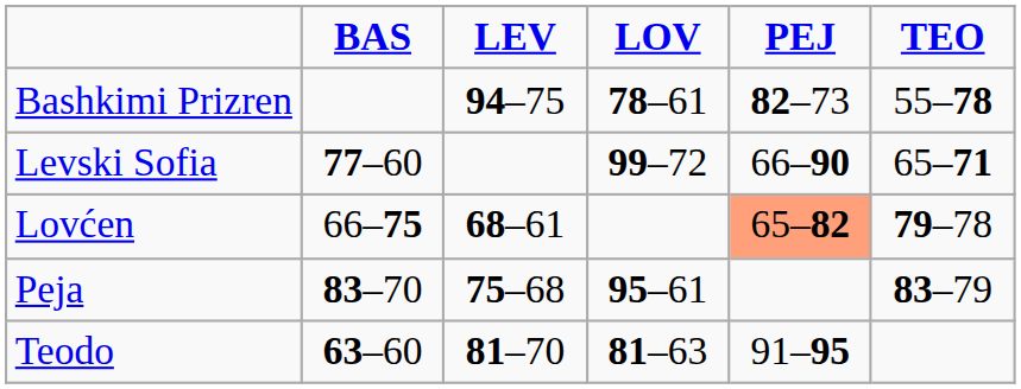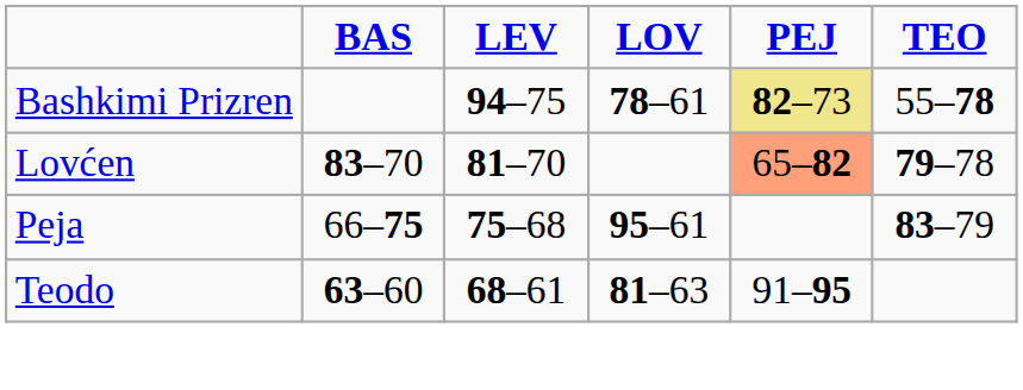Bashkimi Prizren | PEJ: no background -> khaki background
- row: Levski Sofia | 77–60 | 99–72 | 66–90 | 65–71
Lovćen | BAS: 66–75 -> 83–70
Lovćen | LEV: 68–61 -> 81–70
Peja | BAS: 83–70 -> 66–75
Teodo | LEV: 81–70 -> 68–61
